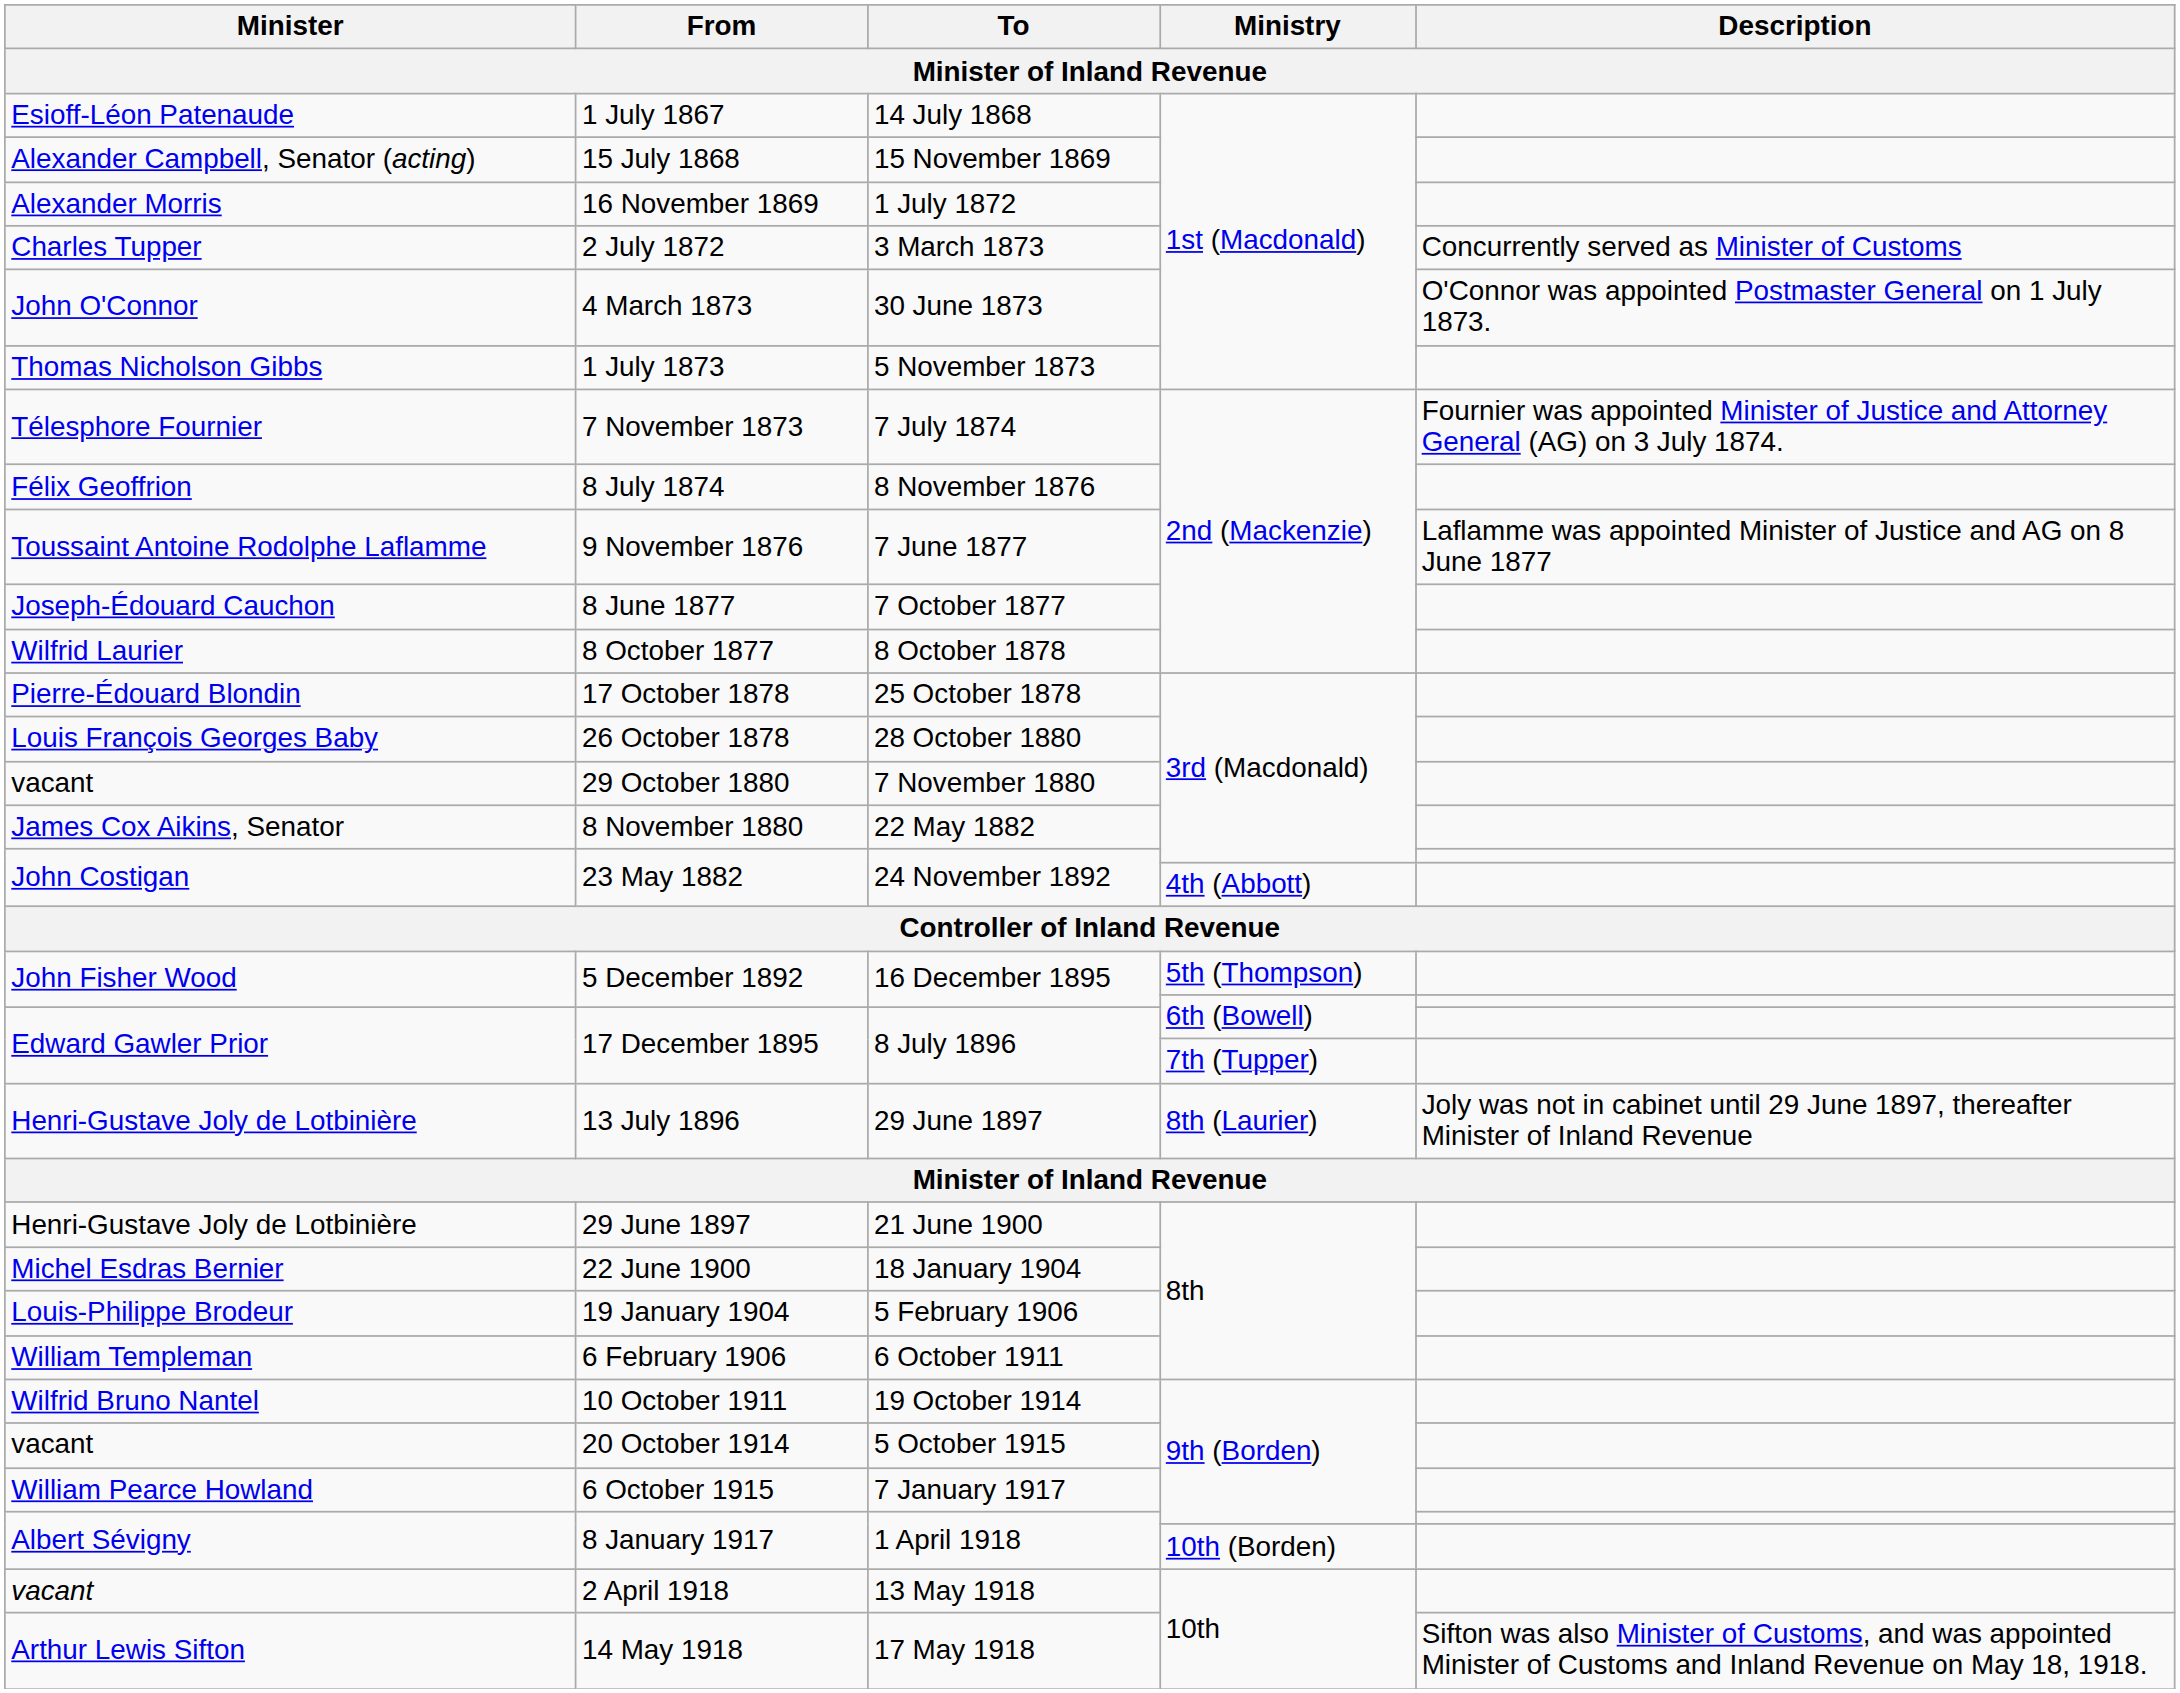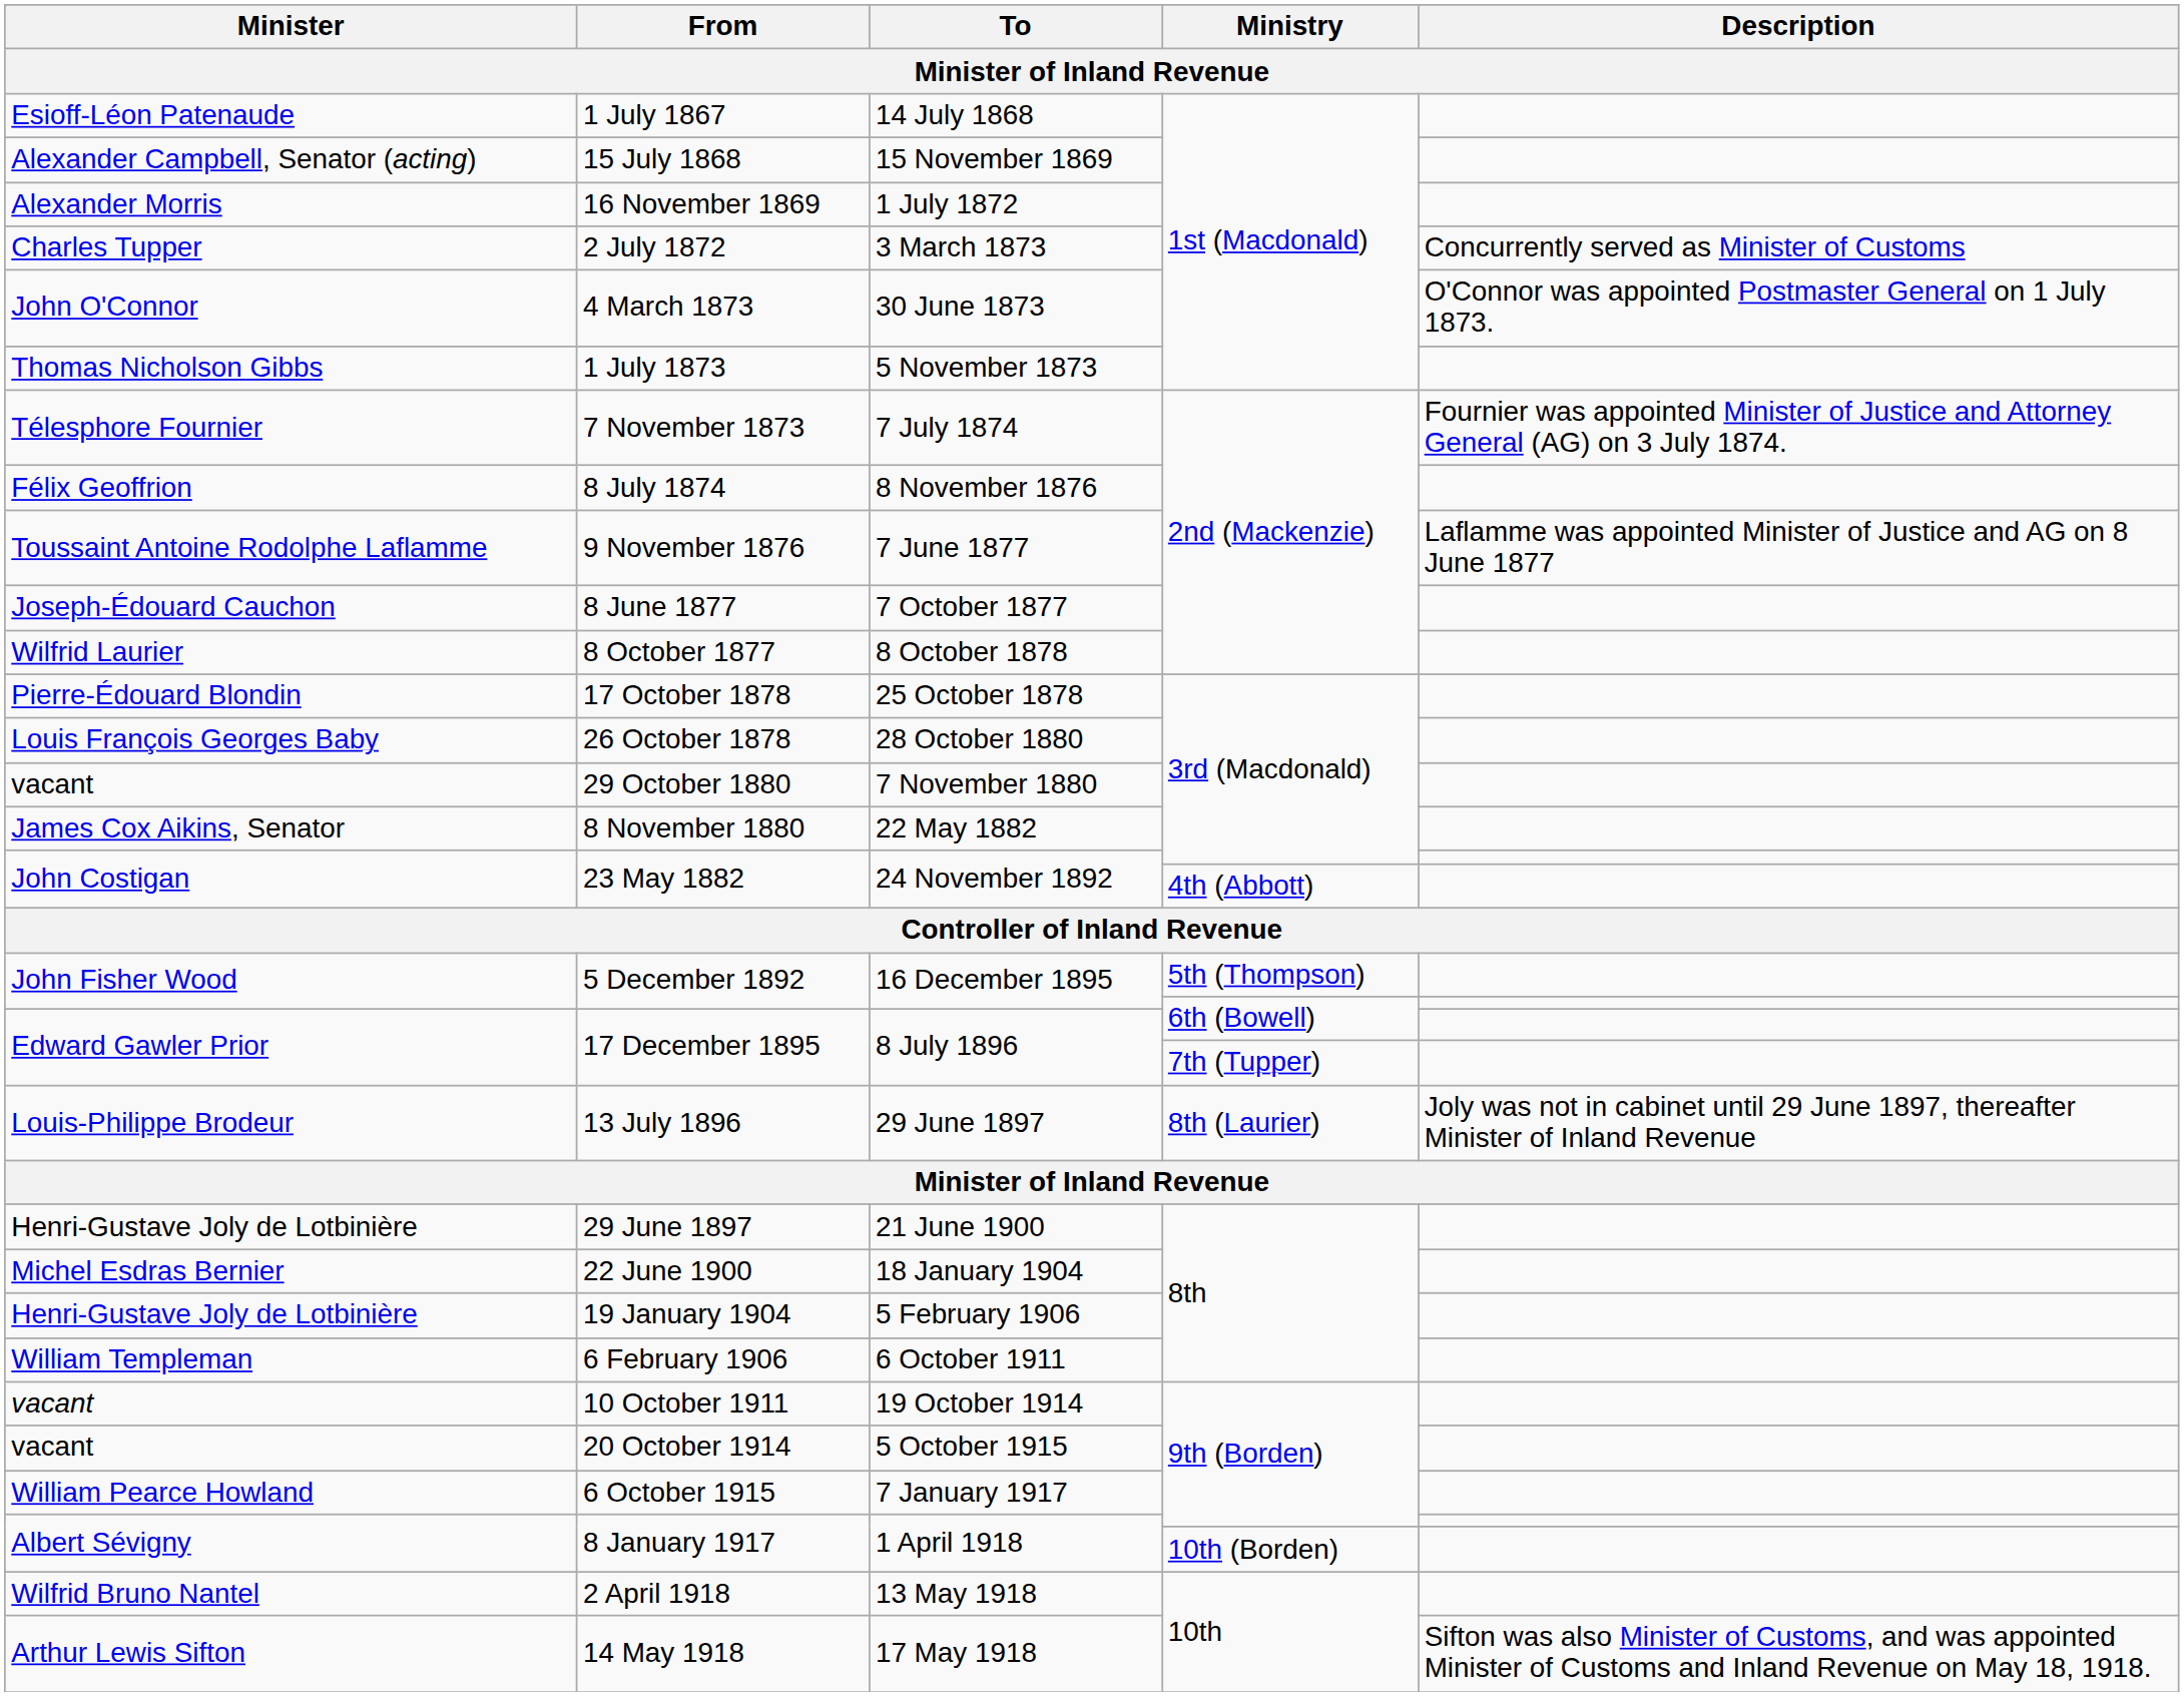13 July 1896 | Minister: Henri-Gustave Joly de Lotbinière -> Louis-Philippe Brodeur
19 January 1904 | Minister: Louis-Philippe Brodeur -> Henri-Gustave Joly de Lotbinière
10 October 1911 | Minister: Wilfrid Bruno Nantel -> vacant
2 April 1918 | Minister: vacant -> Wilfrid Bruno Nantel
